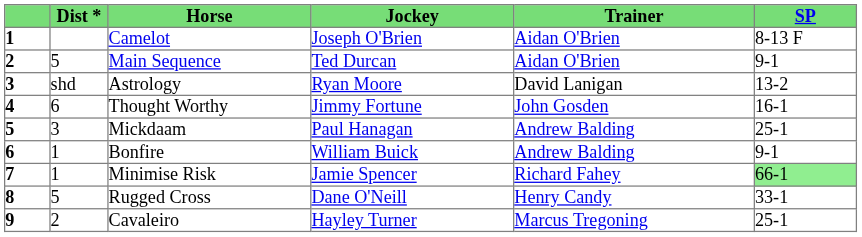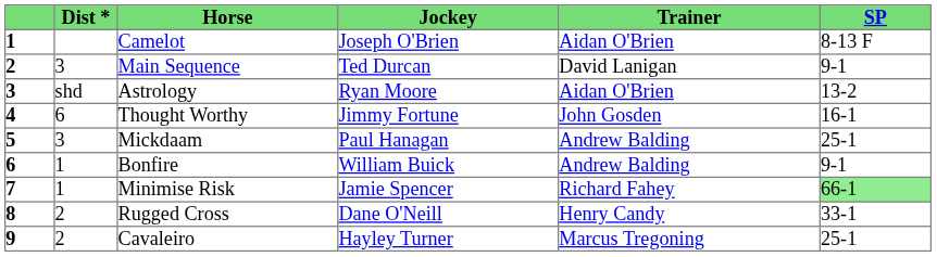Main Sequence | Dist *: 5 -> 3
Main Sequence | Trainer: Aidan O'Brien -> David Lanigan
Astrology | Trainer: David Lanigan -> Aidan O'Brien
Rugged Cross | Dist *: 5 -> 2
